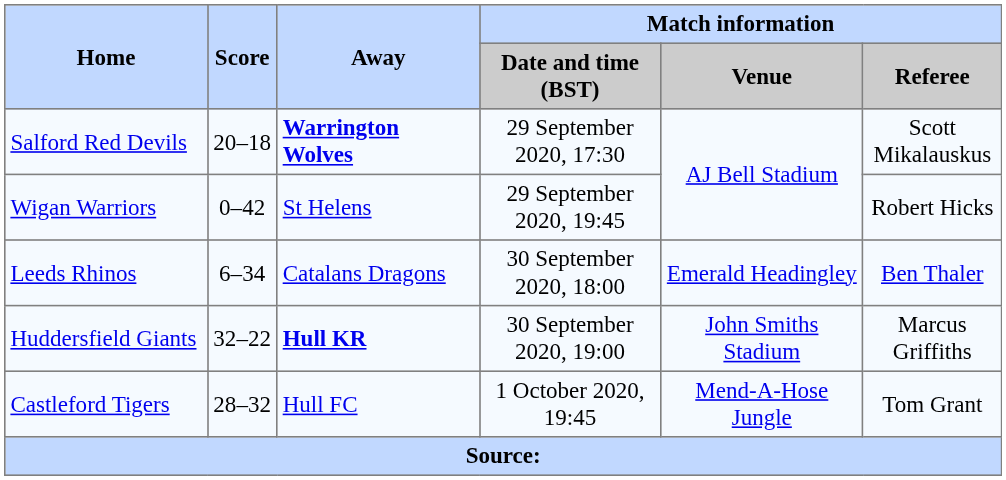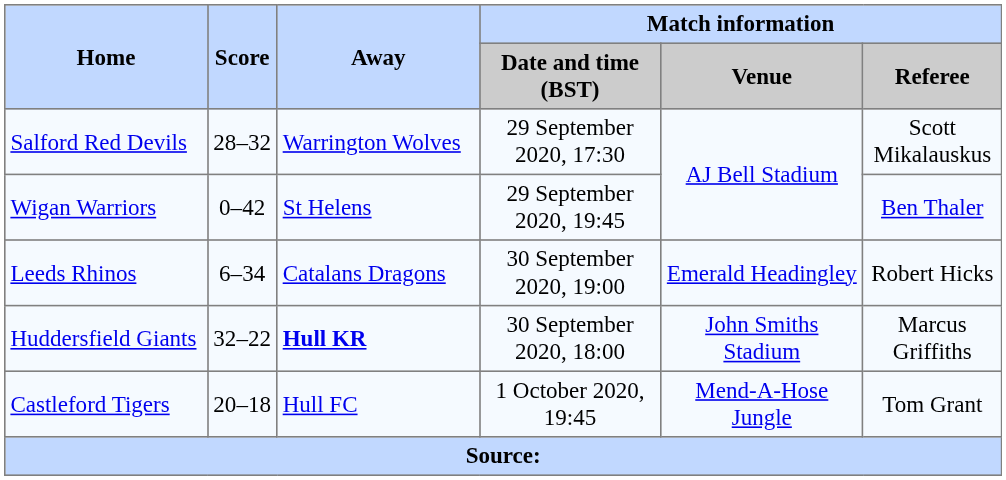Salford Red Devils | Score: 20–18 -> 28–32
Salford Red Devils | Away: bold -> normal
Wigan Warriors | Match information / Referee: Robert Hicks -> Ben Thaler
Leeds Rhinos | Match information / Date and time (BST): 30 September 2020, 18:00 -> 30 September 2020, 19:00
Leeds Rhinos | Match information / Referee: Ben Thaler -> Robert Hicks
Huddersfield Giants | Match information / Date and time (BST): 30 September 2020, 19:00 -> 30 September 2020, 18:00
Castleford Tigers | Score: 28–32 -> 20–18
